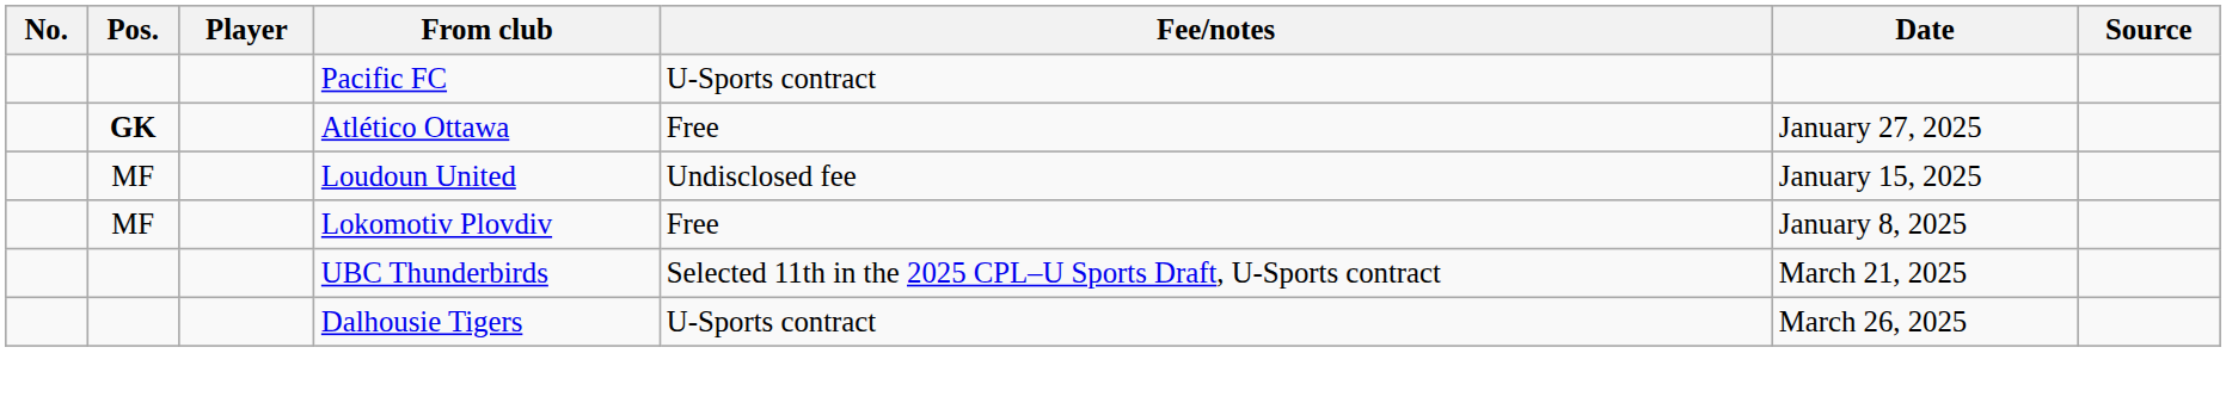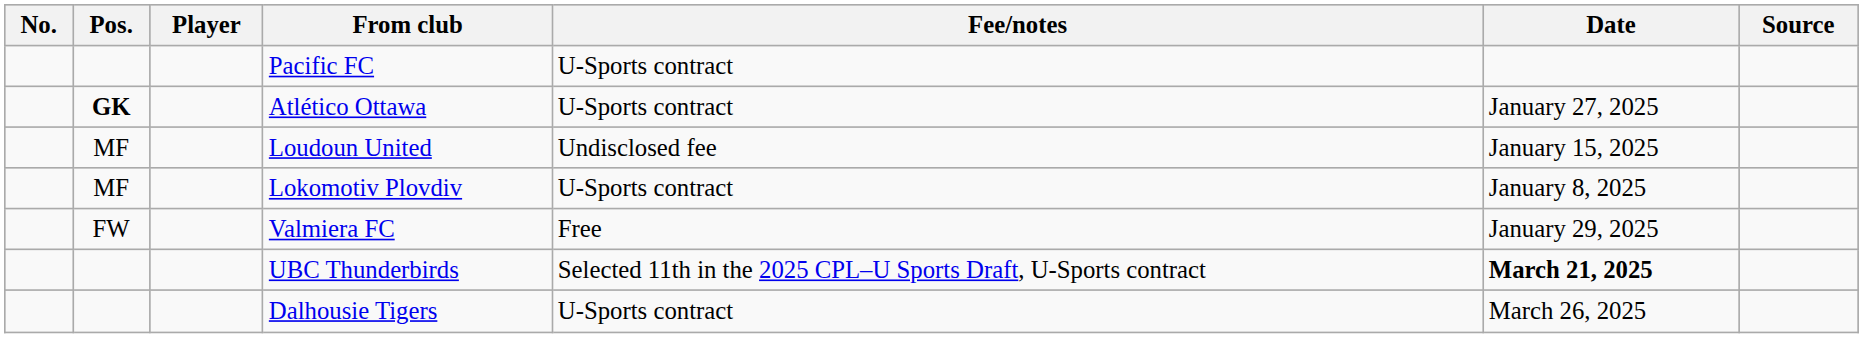Atlético Ottawa | Fee/notes: Free -> U-Sports contract
Lokomotiv Plovdiv | Fee/notes: Free -> U-Sports contract
+ row: FW | Valmiera FC | Free | January 29, 2025
UBC Thunderbirds | Date: normal -> bold
